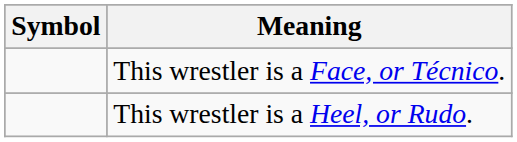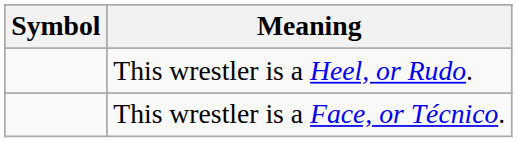rows swapped: This wrestler is a Face, or Técnico. <-> This wrestler is a Heel, or Rudo.
